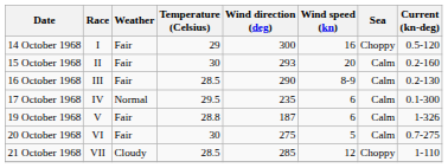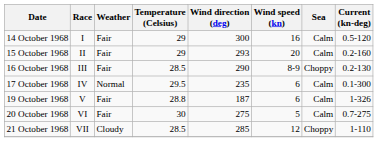14 October 1968 | Sea: Choppy -> Calm
15 October 1968 | Temperature (Celsius): 30 -> 29
16 October 1968 | Sea: Calm -> Choppy
